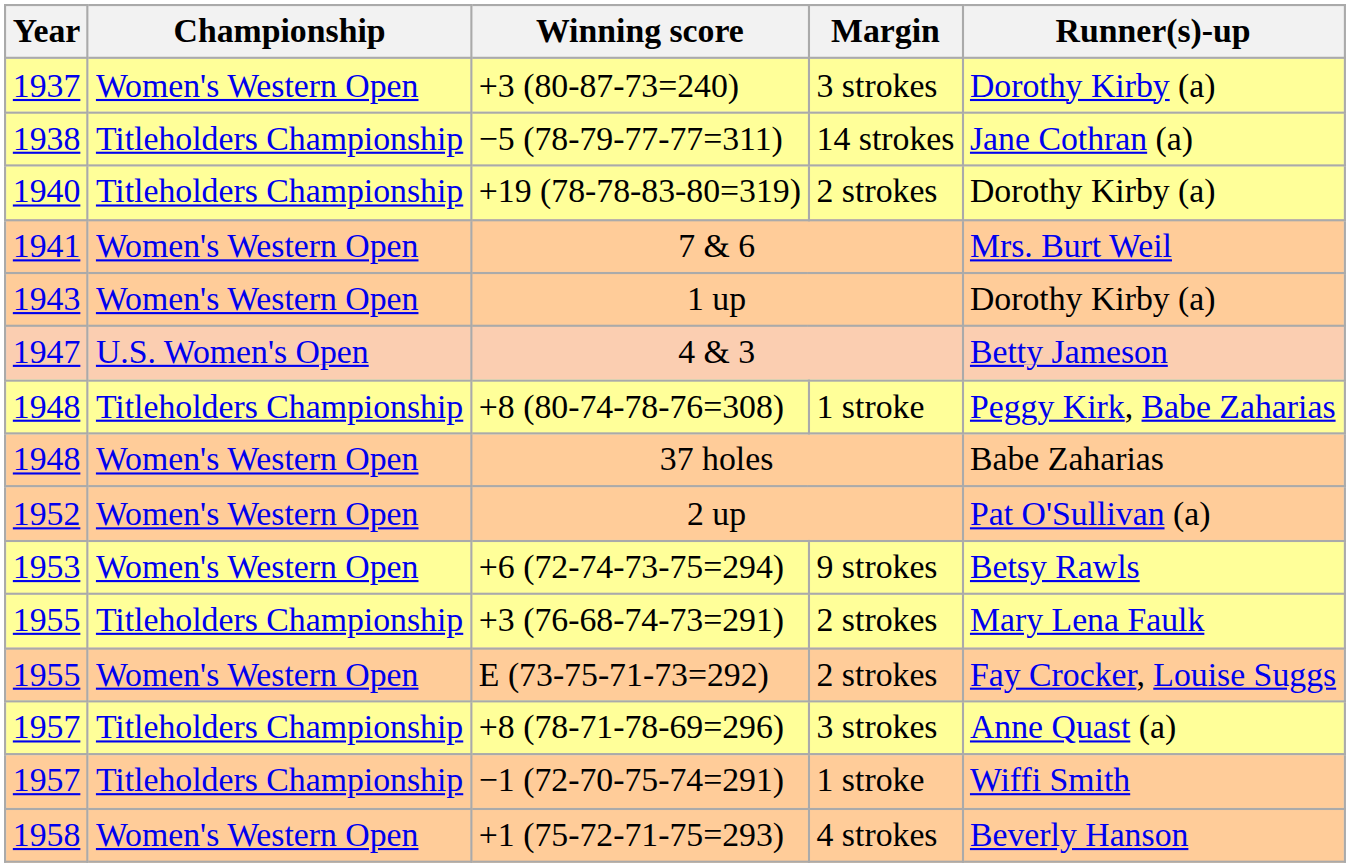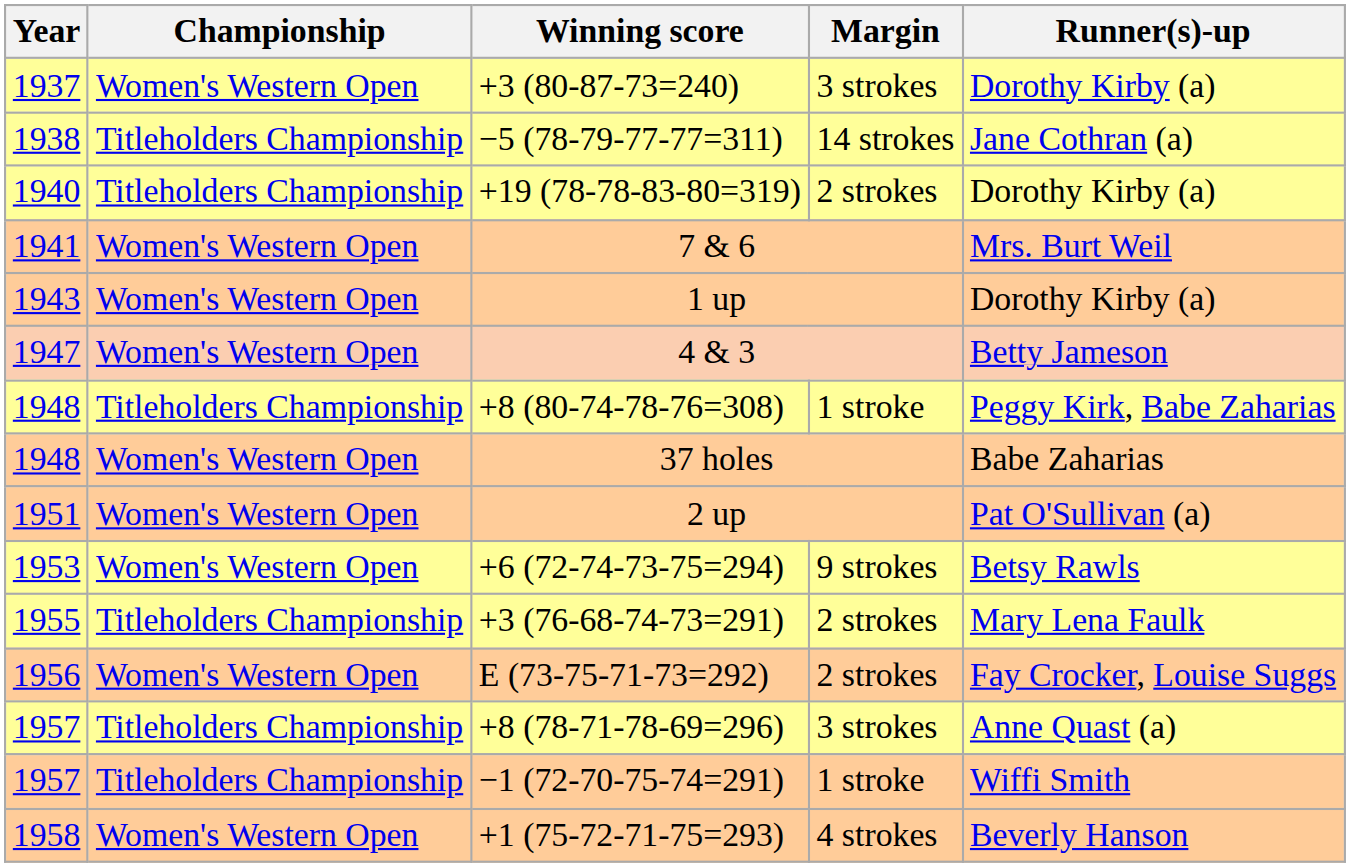4 & 3 | Championship: U.S. Women's Open -> Women's Western Open
2 up | Year: 1952 -> 1951
E (73-75-71-73=292) | Year: 1955 -> 1956
